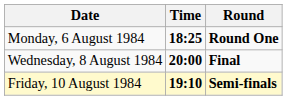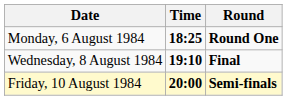Wednesday, 8 August 1984 | Time: 20:00 -> 19:10
Friday, 10 August 1984 | Time: 19:10 -> 20:00
